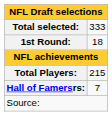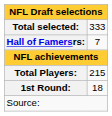rows swapped: 1st Round: <-> Hall of Famersrs:
